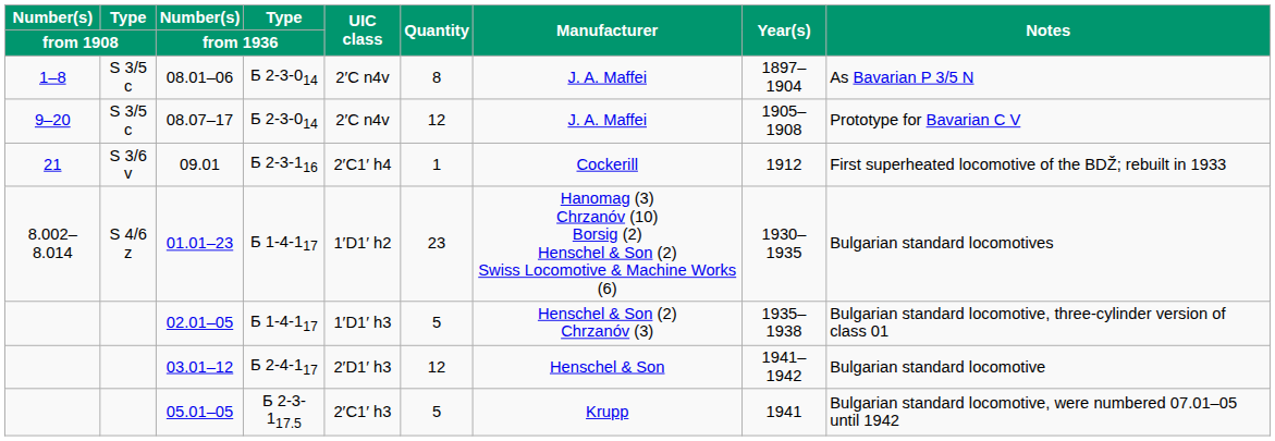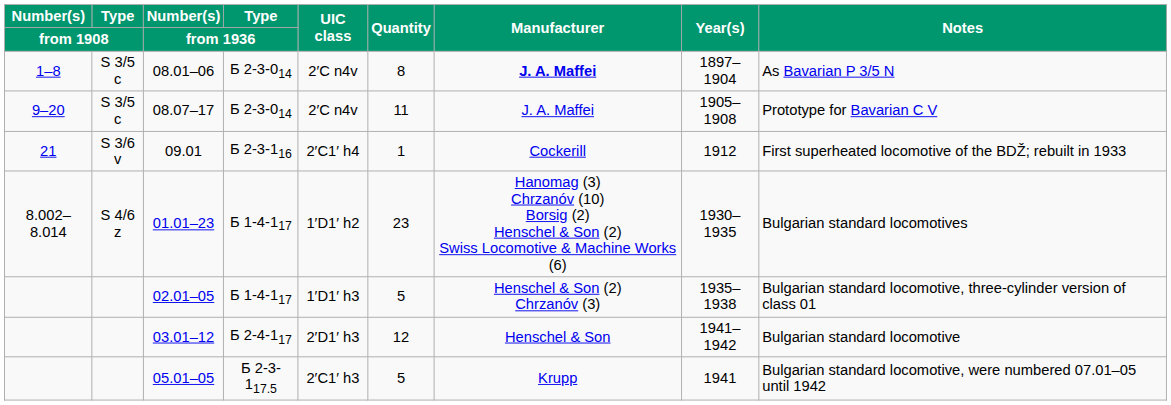08.01–06 | Manufacturer: normal -> bold
08.07–17 | Quantity: 12 -> 11
